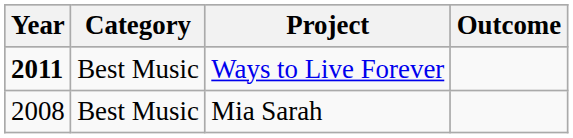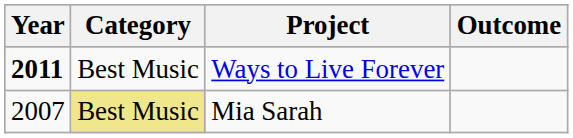Mia Sarah | Year: 2008 -> 2007
Mia Sarah | Category: no background -> khaki background
